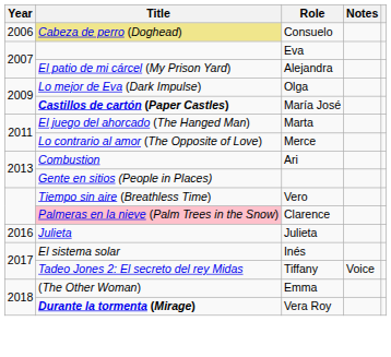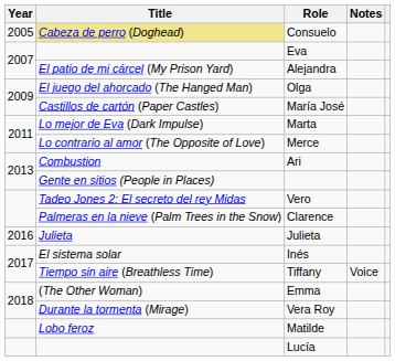Consuelo | Year: 2006 -> 2005
Olga | Title: Lo mejor de Eva (Dark Impulse) -> El juego del ahorcado (The Hanged Man)
María José | Title: bold -> normal
Marta | Title: El juego del ahorcado (The Hanged Man) -> Lo mejor de Eva (Dark Impulse)
Vero | Title: Tiempo sin aire (Breathless Time) -> Tadeo Jones 2: El secreto del rey Midas
Clarence | Title: pink background -> no background
Tiffany | Title: Tadeo Jones 2: El secreto del rey Midas -> Tiempo sin aire (Breathless Time)
Vera Roy | Title: bold -> normal
+ row: Lobo feroz | Matilde
+ row: Lucía
